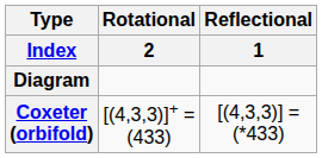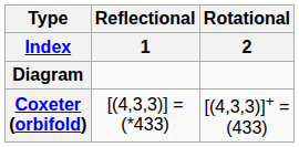columns swapped: Reflectional / 1 <-> Rotational / 2
